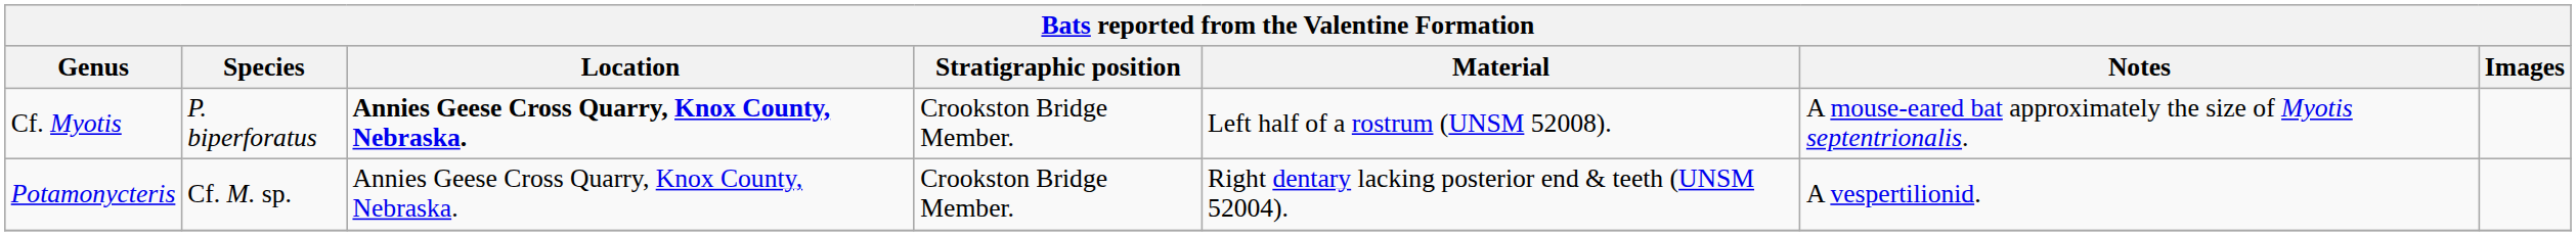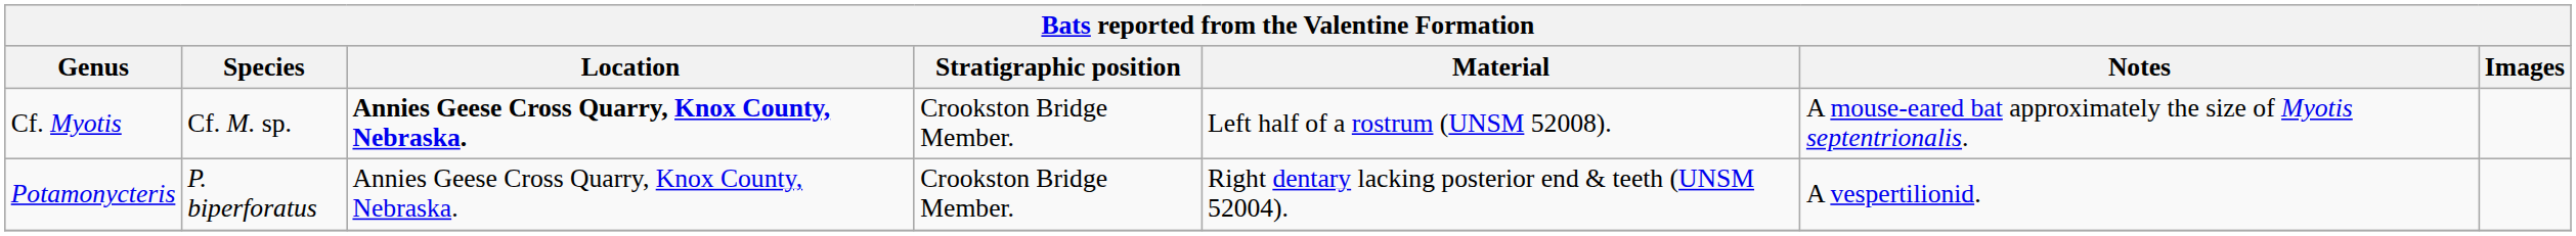Cf. Myotis | Species: P. biperforatus -> Cf. M. sp.
Potamonycteris | Species: Cf. M. sp. -> P. biperforatus
